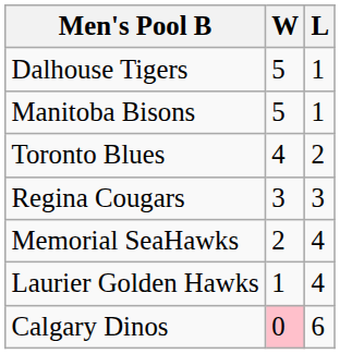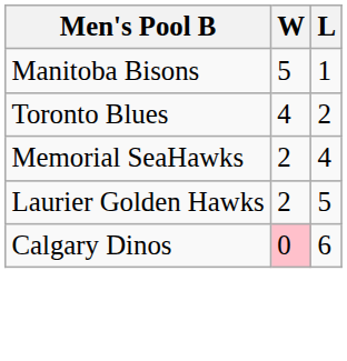- row: Dalhouse Tigers | 5 | 1
- row: Regina Cougars | 3 | 3
Laurier Golden Hawks | W: 1 -> 2
Laurier Golden Hawks | L: 4 -> 5
